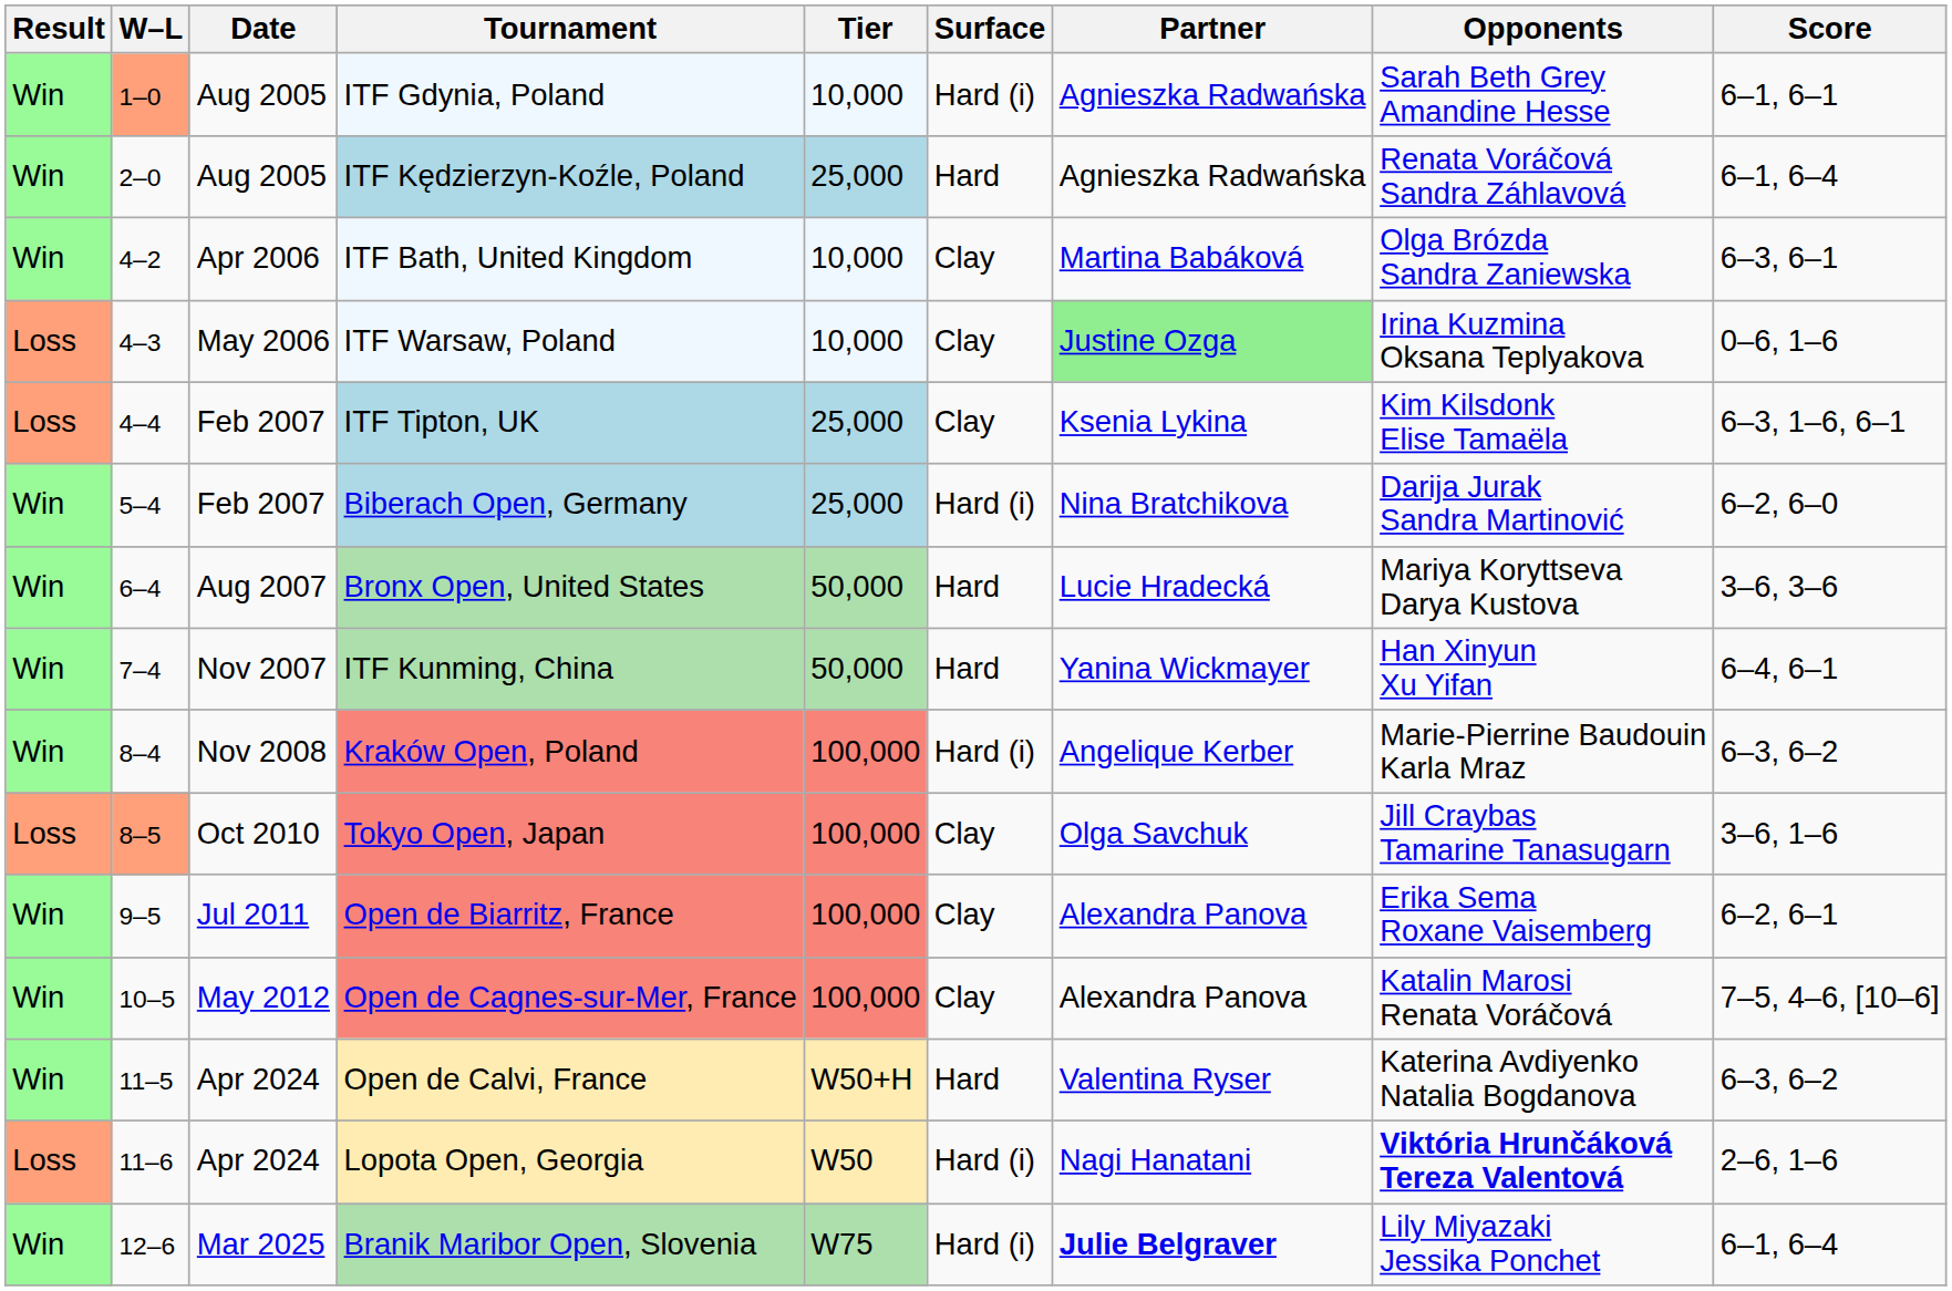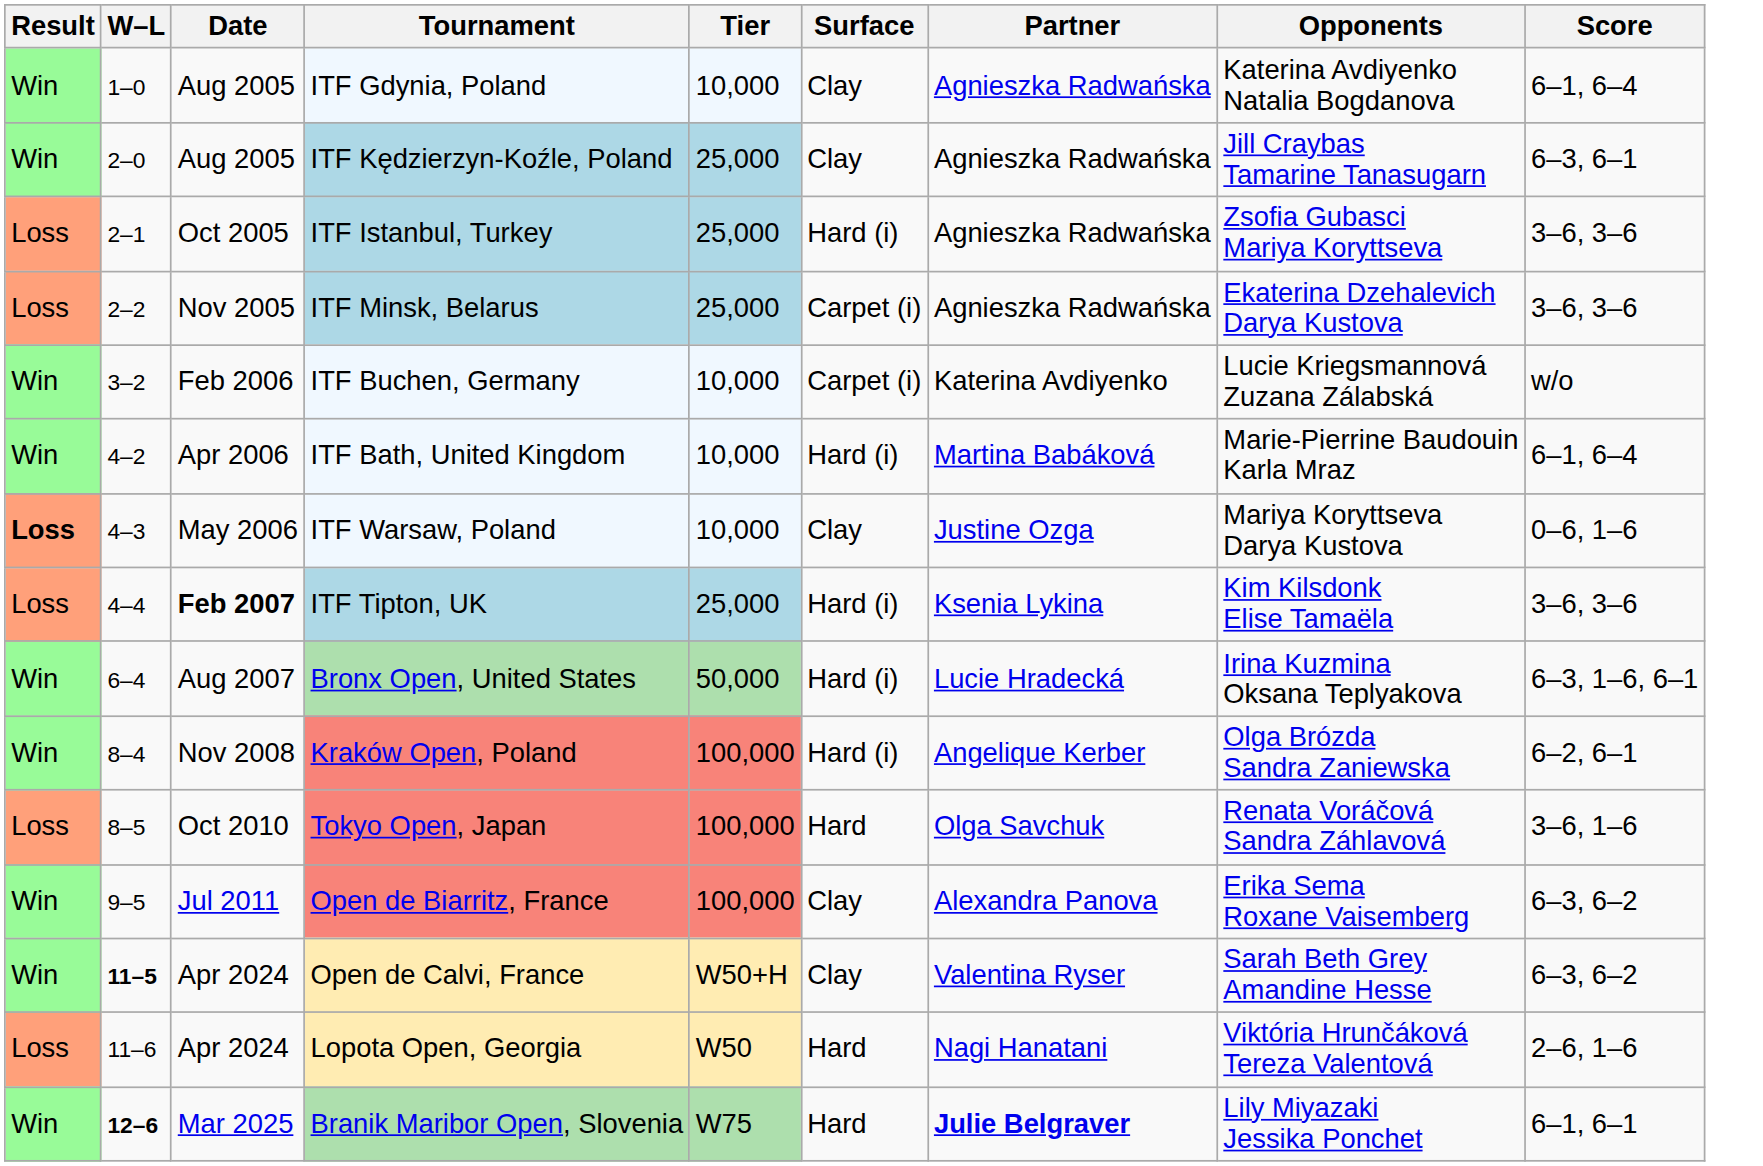ITF Gdynia, Poland | W–L: lightsalmon background -> no background
ITF Gdynia, Poland | Surface: Hard (i) -> Clay
ITF Gdynia, Poland | Opponents: Sarah Beth Grey Amandine Hesse -> Katerina Avdiyenko Natalia Bogdanova
ITF Gdynia, Poland | Score: 6–1, 6–1 -> 6–1, 6–4
ITF Kędzierzyn-Koźle, Poland | Surface: Hard -> Clay
ITF Kędzierzyn-Koźle, Poland | Opponents: Renata Voráčová Sandra Záhlavová -> Jill Craybas Tamarine Tanasugarn
ITF Kędzierzyn-Koźle, Poland | Score: 6–1, 6–4 -> 6–3, 6–1
+ row: Loss | 2–1 | Oct 2005 | ITF Istanbul, Turkey | 25,000 | Hard (i) | Agnieszka Radwańska | Zsofia Gubasci Mariya Koryttseva | 3–6, 3–6
+ row: Loss | 2–2 | Nov 2005 | ITF Minsk, Belarus | 25,000 | Carpet (i) | Agnieszka Radwańska | Ekaterina Dzehalevich Darya Kustova | 3–6, 3–6
+ row: Win | 3–2 | Feb 2006 | ITF Buchen, Germany | 10,000 | Carpet (i) | Katerina Avdiyenko | Lucie Kriegsmannová Zuzana Zálabská | w/o
ITF Bath, United Kingdom | Surface: Clay -> Hard (i)
ITF Bath, United Kingdom | Opponents: Olga Brózda Sandra Zaniewska -> Marie-Pierrine Baudouin Karla Mraz
ITF Bath, United Kingdom | Score: 6–3, 6–1 -> 6–1, 6–4
ITF Warsaw, Poland | Result: normal -> bold
ITF Warsaw, Poland | Partner: lightgreen background -> no background
ITF Warsaw, Poland | Opponents: Irina Kuzmina Oksana Teplyakova -> Mariya Koryttseva Darya Kustova
ITF Tipton, UK | Date: normal -> bold
ITF Tipton, UK | Surface: Clay -> Hard (i)
ITF Tipton, UK | Score: 6–3, 1–6, 6–1 -> 3–6, 3–6
- row: Win | 5–4 | Feb 2007 | Biberach Open, Germany | 25,000 | Hard (i) | Nina Bratchikova | Darija Jurak Sandra Martinović | 6–2, 6–0
Bronx Open, United States | Surface: Hard -> Hard (i)
Bronx Open, United States | Opponents: Mariya Koryttseva Darya Kustova -> Irina Kuzmina Oksana Teplyakova
Bronx Open, United States | Score: 3–6, 3–6 -> 6–3, 1–6, 6–1
- row: Win | 7–4 | Nov 2007 | ITF Kunming, China | 50,000 | Hard | Yanina Wickmayer | Han Xinyun Xu Yifan | 6–4, 6–1
Kraków Open, Poland | Opponents: Marie-Pierrine Baudouin Karla Mraz -> Olga Brózda Sandra Zaniewska
Kraków Open, Poland | Score: 6–3, 6–2 -> 6–2, 6–1
Tokyo Open, Japan | W–L: lightsalmon background -> no background
Tokyo Open, Japan | Surface: Clay -> Hard
Tokyo Open, Japan | Opponents: Jill Craybas Tamarine Tanasugarn -> Renata Voráčová Sandra Záhlavová
Open de Biarritz, France | Score: 6–2, 6–1 -> 6–3, 6–2
- row: Win | 10–5 | May 2012 | Open de Cagnes-sur-Mer, France | 100,000 | Clay | Alexandra Panova | Katalin Marosi Renata Voráčová | 7–5, 4–6, [10–6]
Open de Calvi, France | W–L: normal -> bold
Open de Calvi, France | Surface: Hard -> Clay
Open de Calvi, France | Opponents: Katerina Avdiyenko Natalia Bogdanova -> Sarah Beth Grey Amandine Hesse
Lopota Open, Georgia | Surface: Hard (i) -> Hard
Lopota Open, Georgia | Opponents: bold -> normal
Branik Maribor Open, Slovenia | W–L: normal -> bold
Branik Maribor Open, Slovenia | Surface: Hard (i) -> Hard
Branik Maribor Open, Slovenia | Score: 6–1, 6–4 -> 6–1, 6–1
